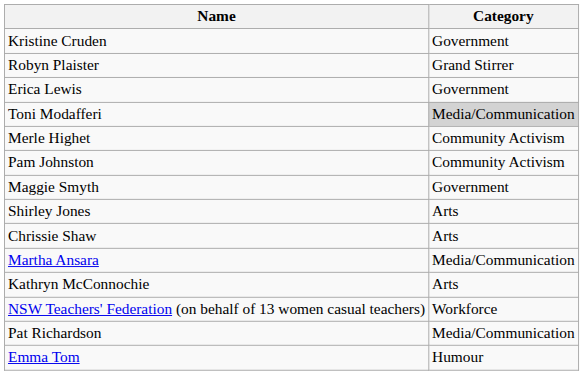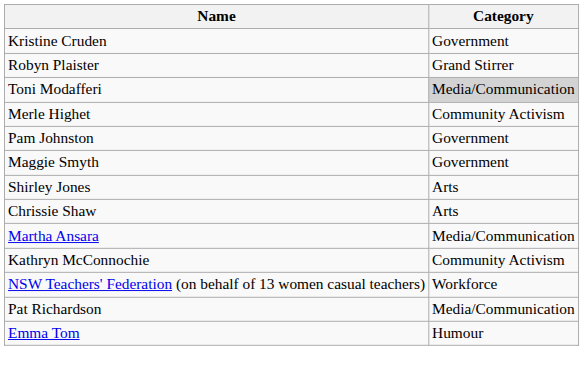- row: Erica Lewis | Government
Pam Johnston | Category: Community Activism -> Government
Kathryn McConnochie | Category: Arts -> Community Activism
